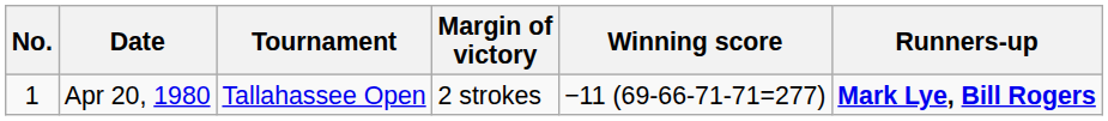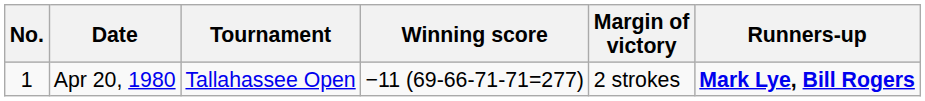columns swapped: Winning score <-> Margin of victory
